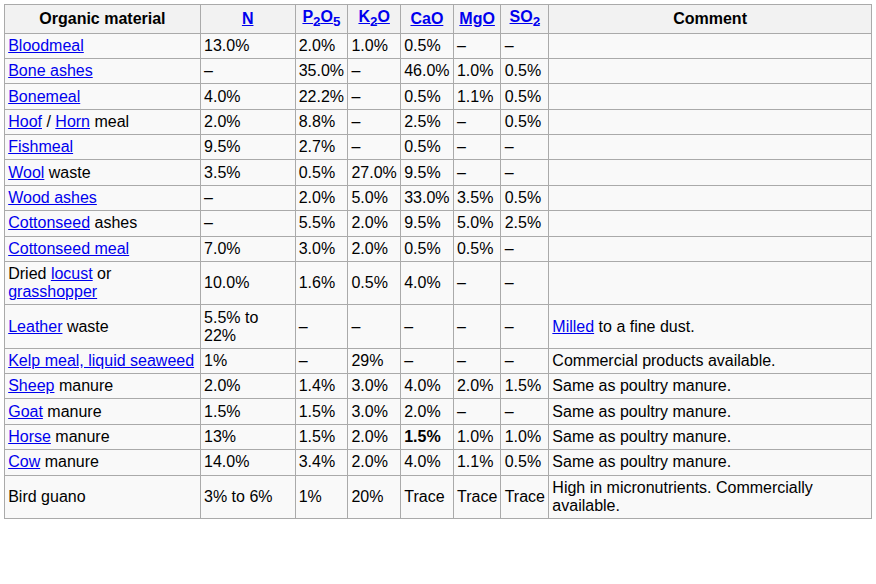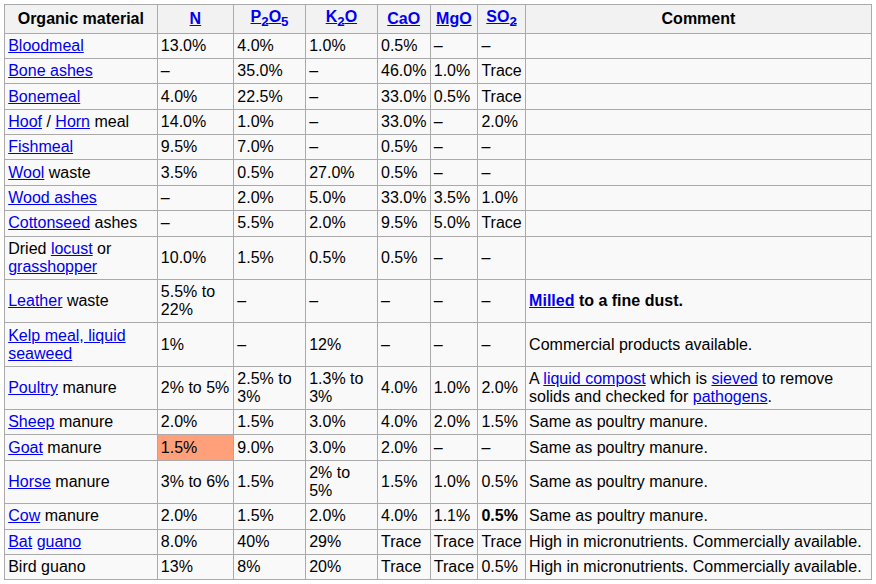Bloodmeal | P2O5: 2.0% -> 4.0%
Bone ashes | SO2: 0.5% -> Trace
Bonemeal | P2O5: 22.2% -> 22.5%
Bonemeal | CaO: 0.5% -> 33.0%
Bonemeal | MgO: 1.1% -> 0.5%
Bonemeal | SO2: 0.5% -> Trace
Hoof / Horn meal | N: 2.0% -> 14.0%
Hoof / Horn meal | P2O5: 8.8% -> 1.0%
Hoof / Horn meal | CaO: 2.5% -> 33.0%
Hoof / Horn meal | SO2: 0.5% -> 2.0%
Fishmeal | P2O5: 2.7% -> 7.0%
Wool waste | CaO: 9.5% -> 0.5%
Wood ashes | SO2: 0.5% -> 1.0%
Cottonseed ashes | SO2: 2.5% -> Trace
- row: Cottonseed meal | 7.0% | 3.0% | 2.0% | 0.5% | 0.5% | –
Dried locust or grasshopper | P2O5: 1.6% -> 1.5%
Dried locust or grasshopper | CaO: 4.0% -> 0.5%
Leather waste | Comment: normal -> bold
Kelp meal, liquid seaweed | K2O: 29% -> 12%
+ row: Poultry manure | 2% to 5% | 2.5% to 3% | 1.3% to 3% | 4.0% | 1.0% | 2.0% | A liquid compost which is sieved to remove solids and checked for pathogens.
Sheep manure | P2O5: 1.4% -> 1.5%
Goat manure | N: no background -> lightsalmon background
Goat manure | P2O5: 1.5% -> 9.0%
Horse manure | N: 13% -> 3% to 6%
Horse manure | K2O: 2.0% -> 2% to 5%
Horse manure | CaO: bold -> normal
Horse manure | SO2: 1.0% -> 0.5%
Cow manure | N: 14.0% -> 2.0%
Cow manure | P2O5: 3.4% -> 1.5%
Cow manure | SO2: normal -> bold
+ row: Bat guano | 8.0% | 40% | 29% | Trace | Trace | Trace | High in micronutrients. Commercially available.
Bird guano | N: 3% to 6% -> 13%
Bird guano | P2O5: 1% -> 8%
Bird guano | SO2: Trace -> 0.5%
